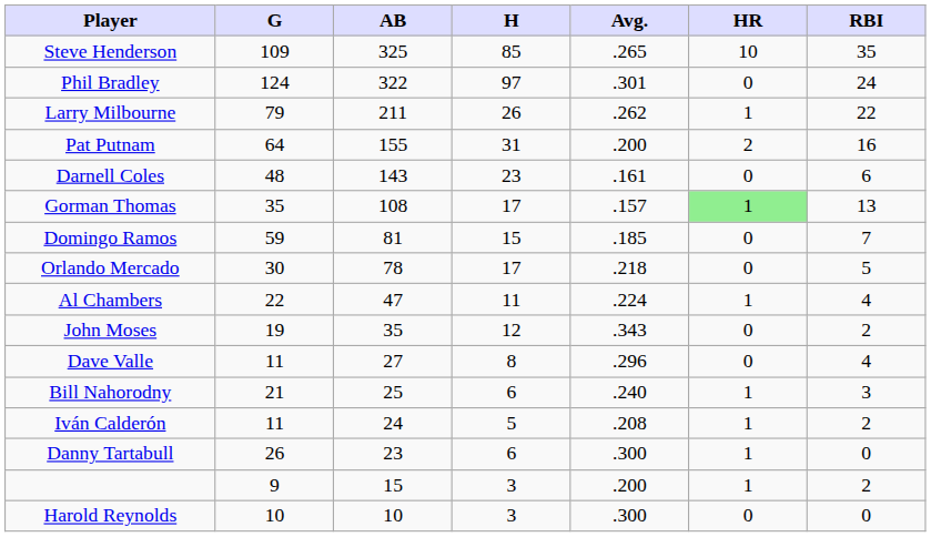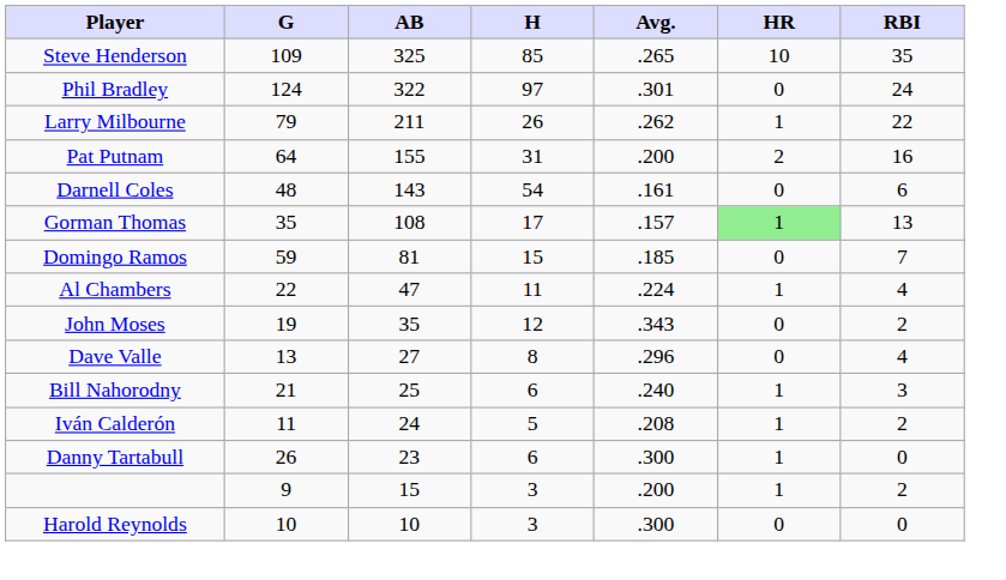Darnell Coles | H: 23 -> 54
- row: Orlando Mercado | 30 | 78 | 17 | .218 | 0 | 5
Dave Valle | G: 11 -> 13
